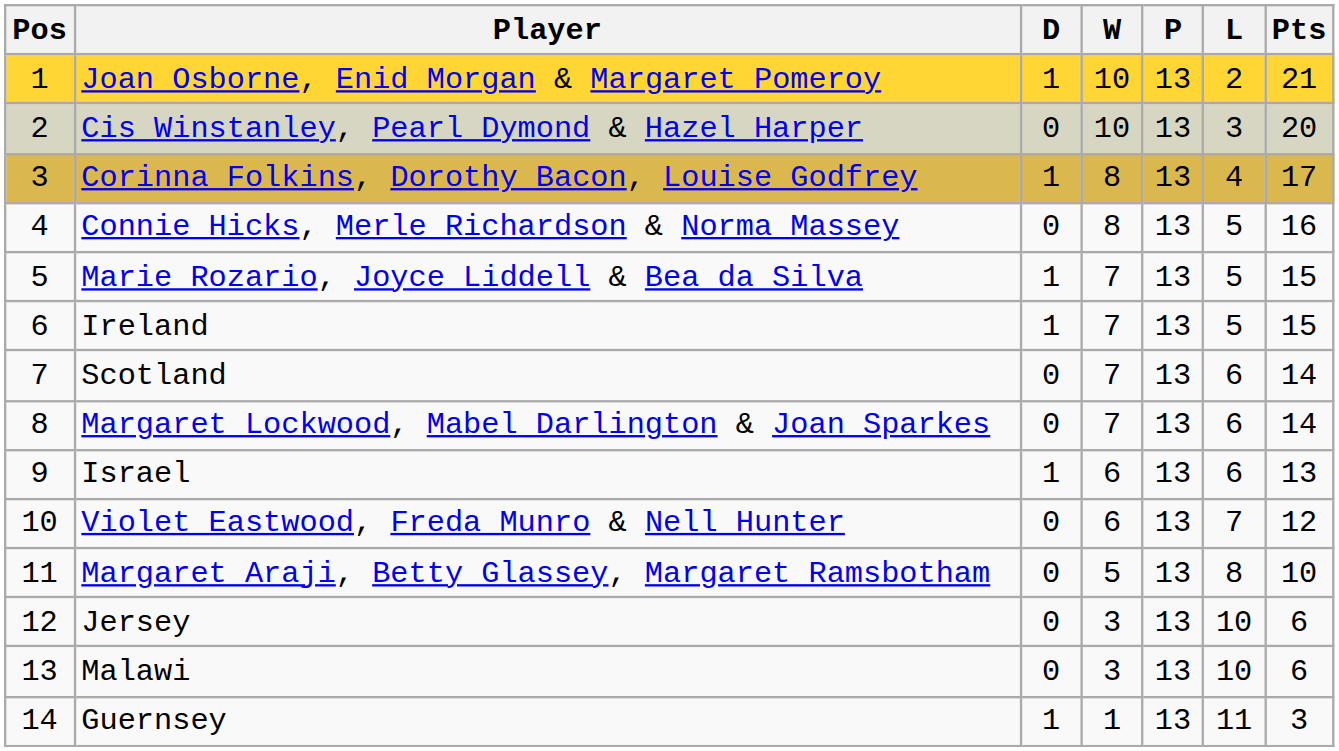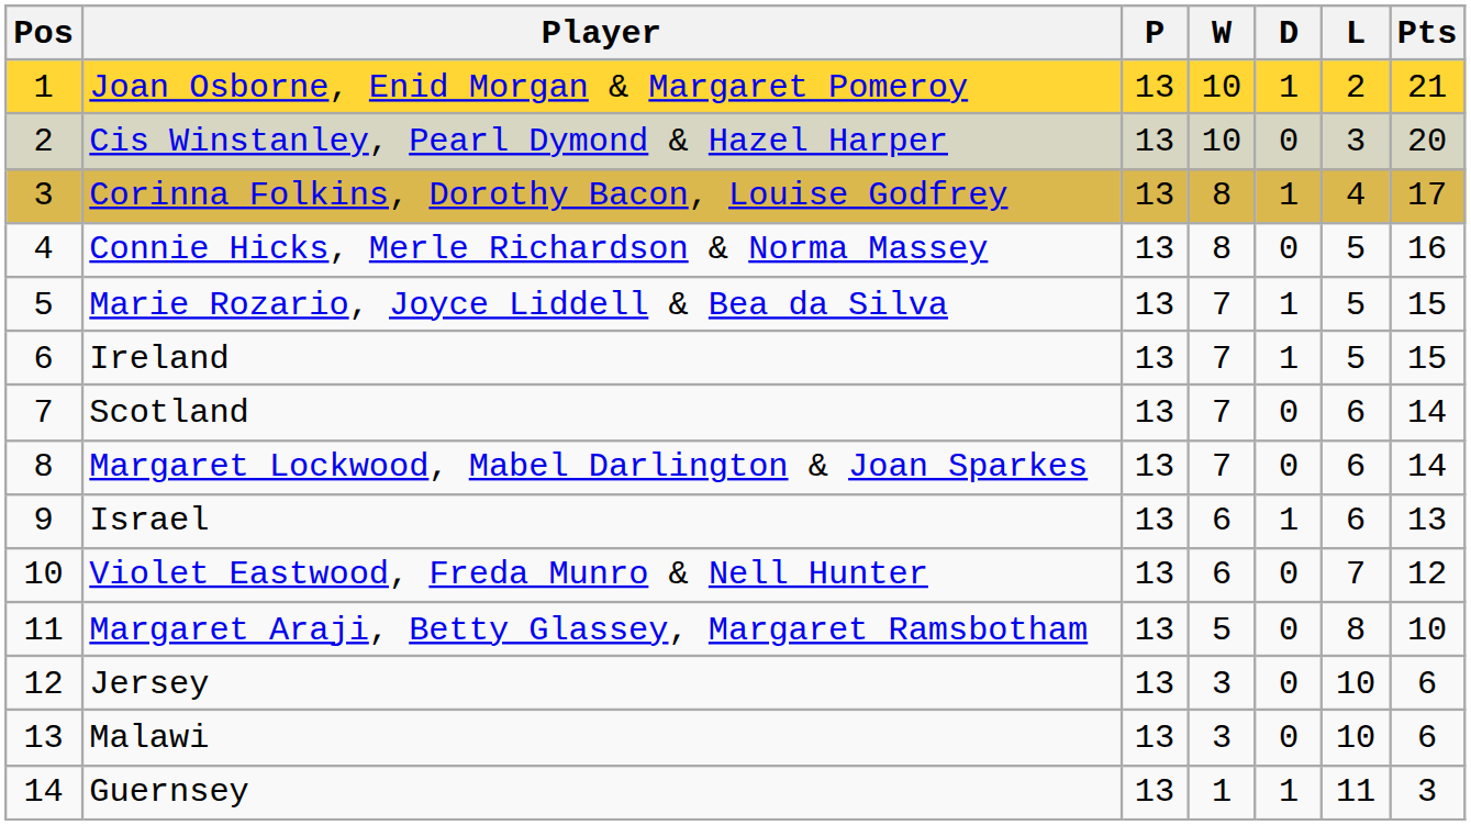columns swapped: P <-> D
